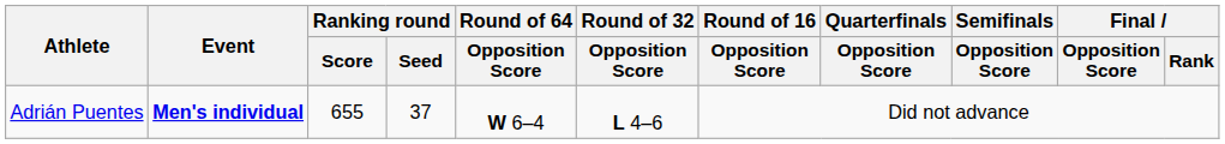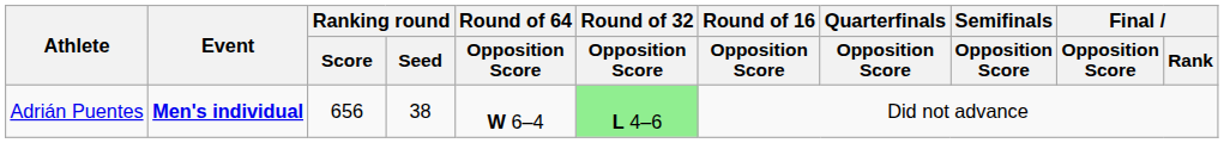Adrián Puentes | Ranking round / Score: 655 -> 656
Adrián Puentes | Ranking round / Seed: 37 -> 38
Adrián Puentes | Round of 32 / Opposition Score: no background -> lightgreen background
